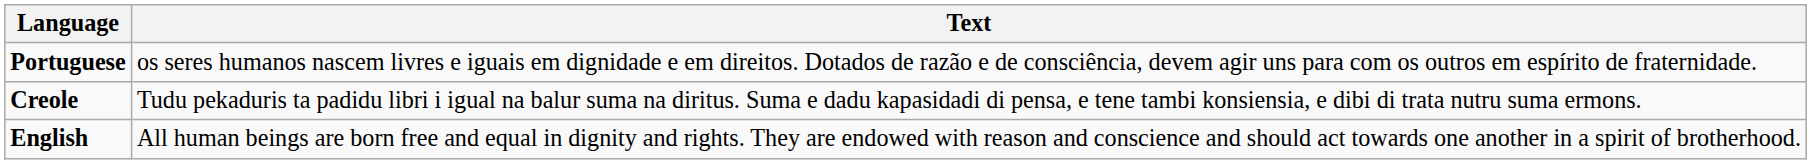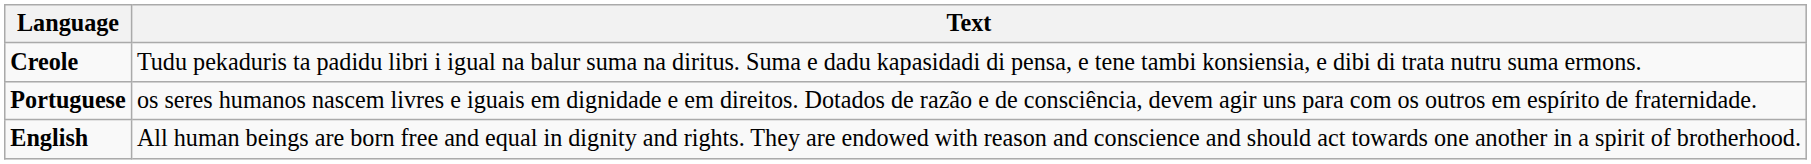rows swapped: Creole <-> Portuguese
